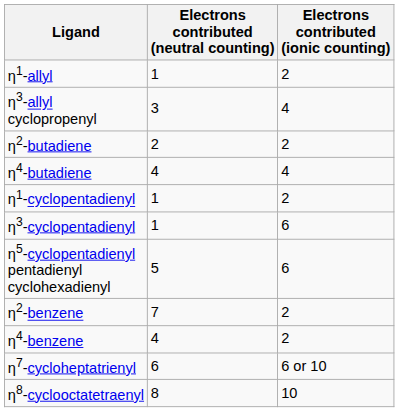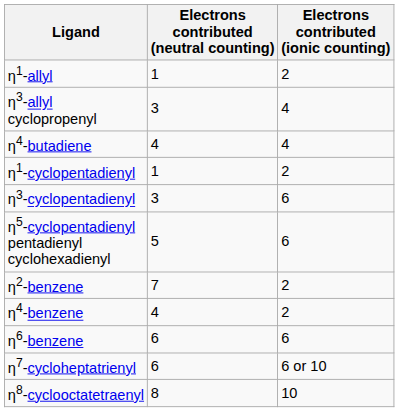- row: η2-butadiene | 2 | 2
η3-cyclopentadienyl | Electrons contributed (neutral counting): 1 -> 3
+ row: η6-benzene | 6 | 6
